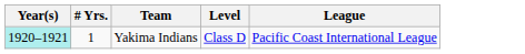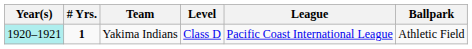+ column: Ballpark | Athletic Field
Yakima Indians | # Yrs.: normal -> bold
